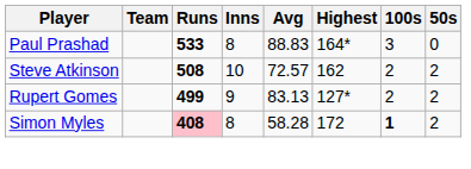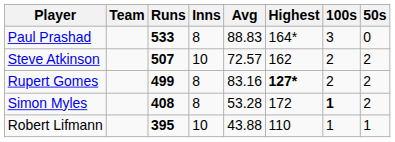Steve Atkinson | Runs: 508 -> 507
Rupert Gomes | Inns: 9 -> 8
Rupert Gomes | Avg: 83.13 -> 83.16
Rupert Gomes | Highest: normal -> bold
Simon Myles | Runs: pink background -> no background
Simon Myles | Avg: 58.28 -> 53.28
+ row: Robert Lifmann | 395 | 10 | 43.88 | 110 | 1 | 1
